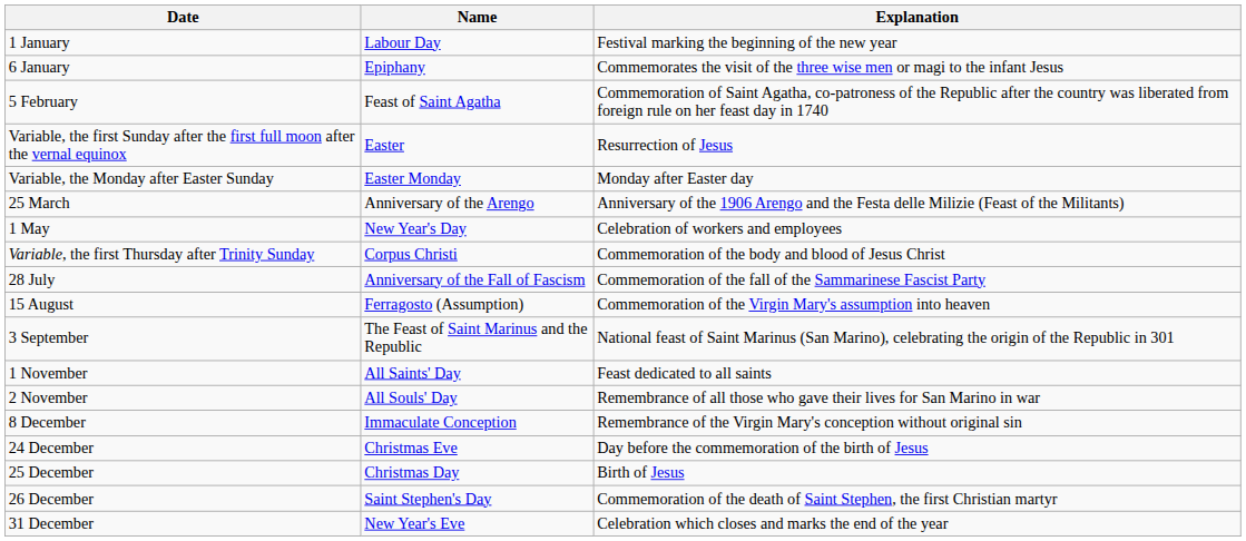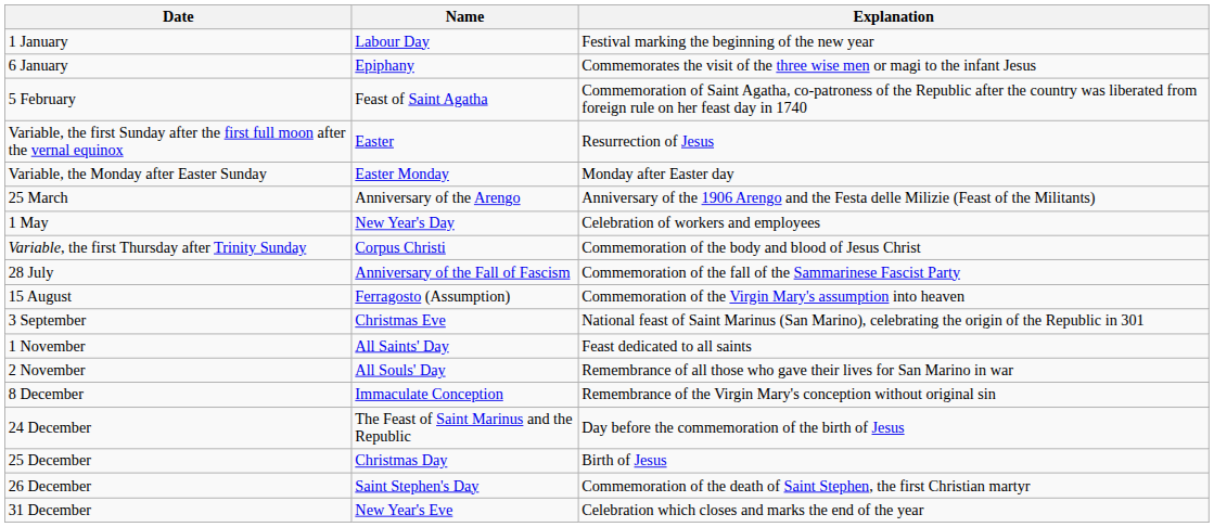3 September | Name: The Feast of Saint Marinus and the Republic -> Christmas Eve
24 December | Name: Christmas Eve -> The Feast of Saint Marinus and the Republic
